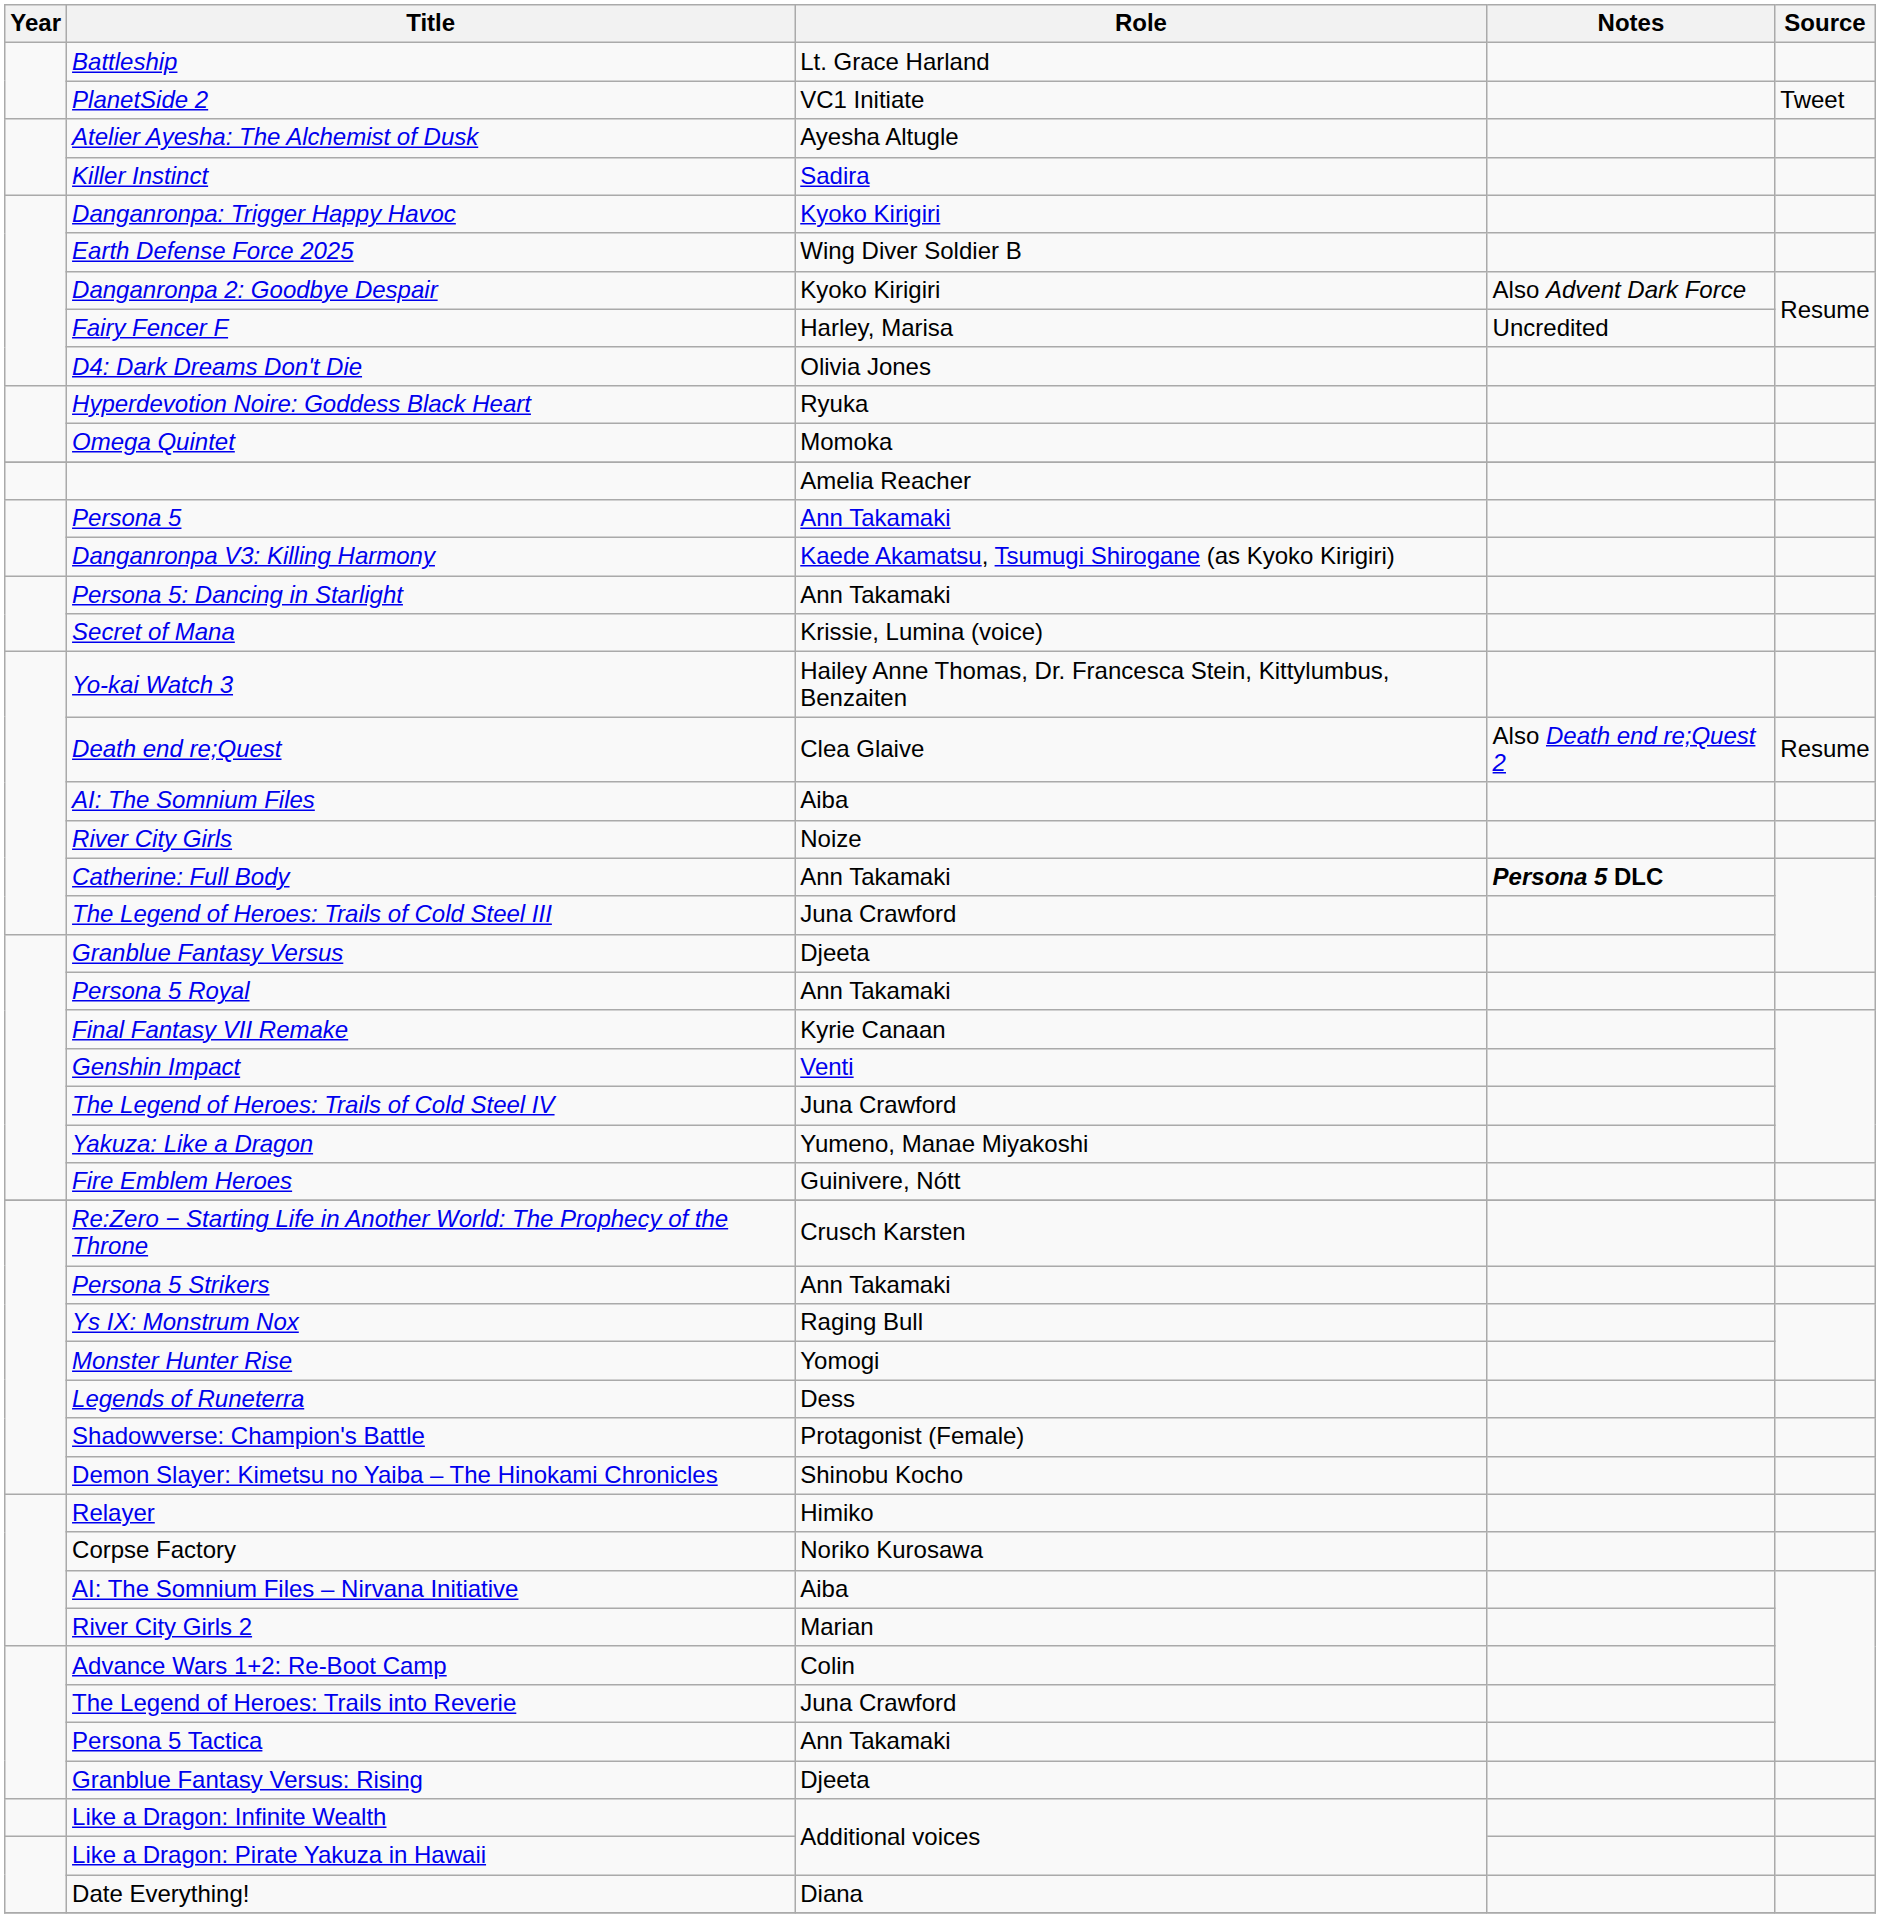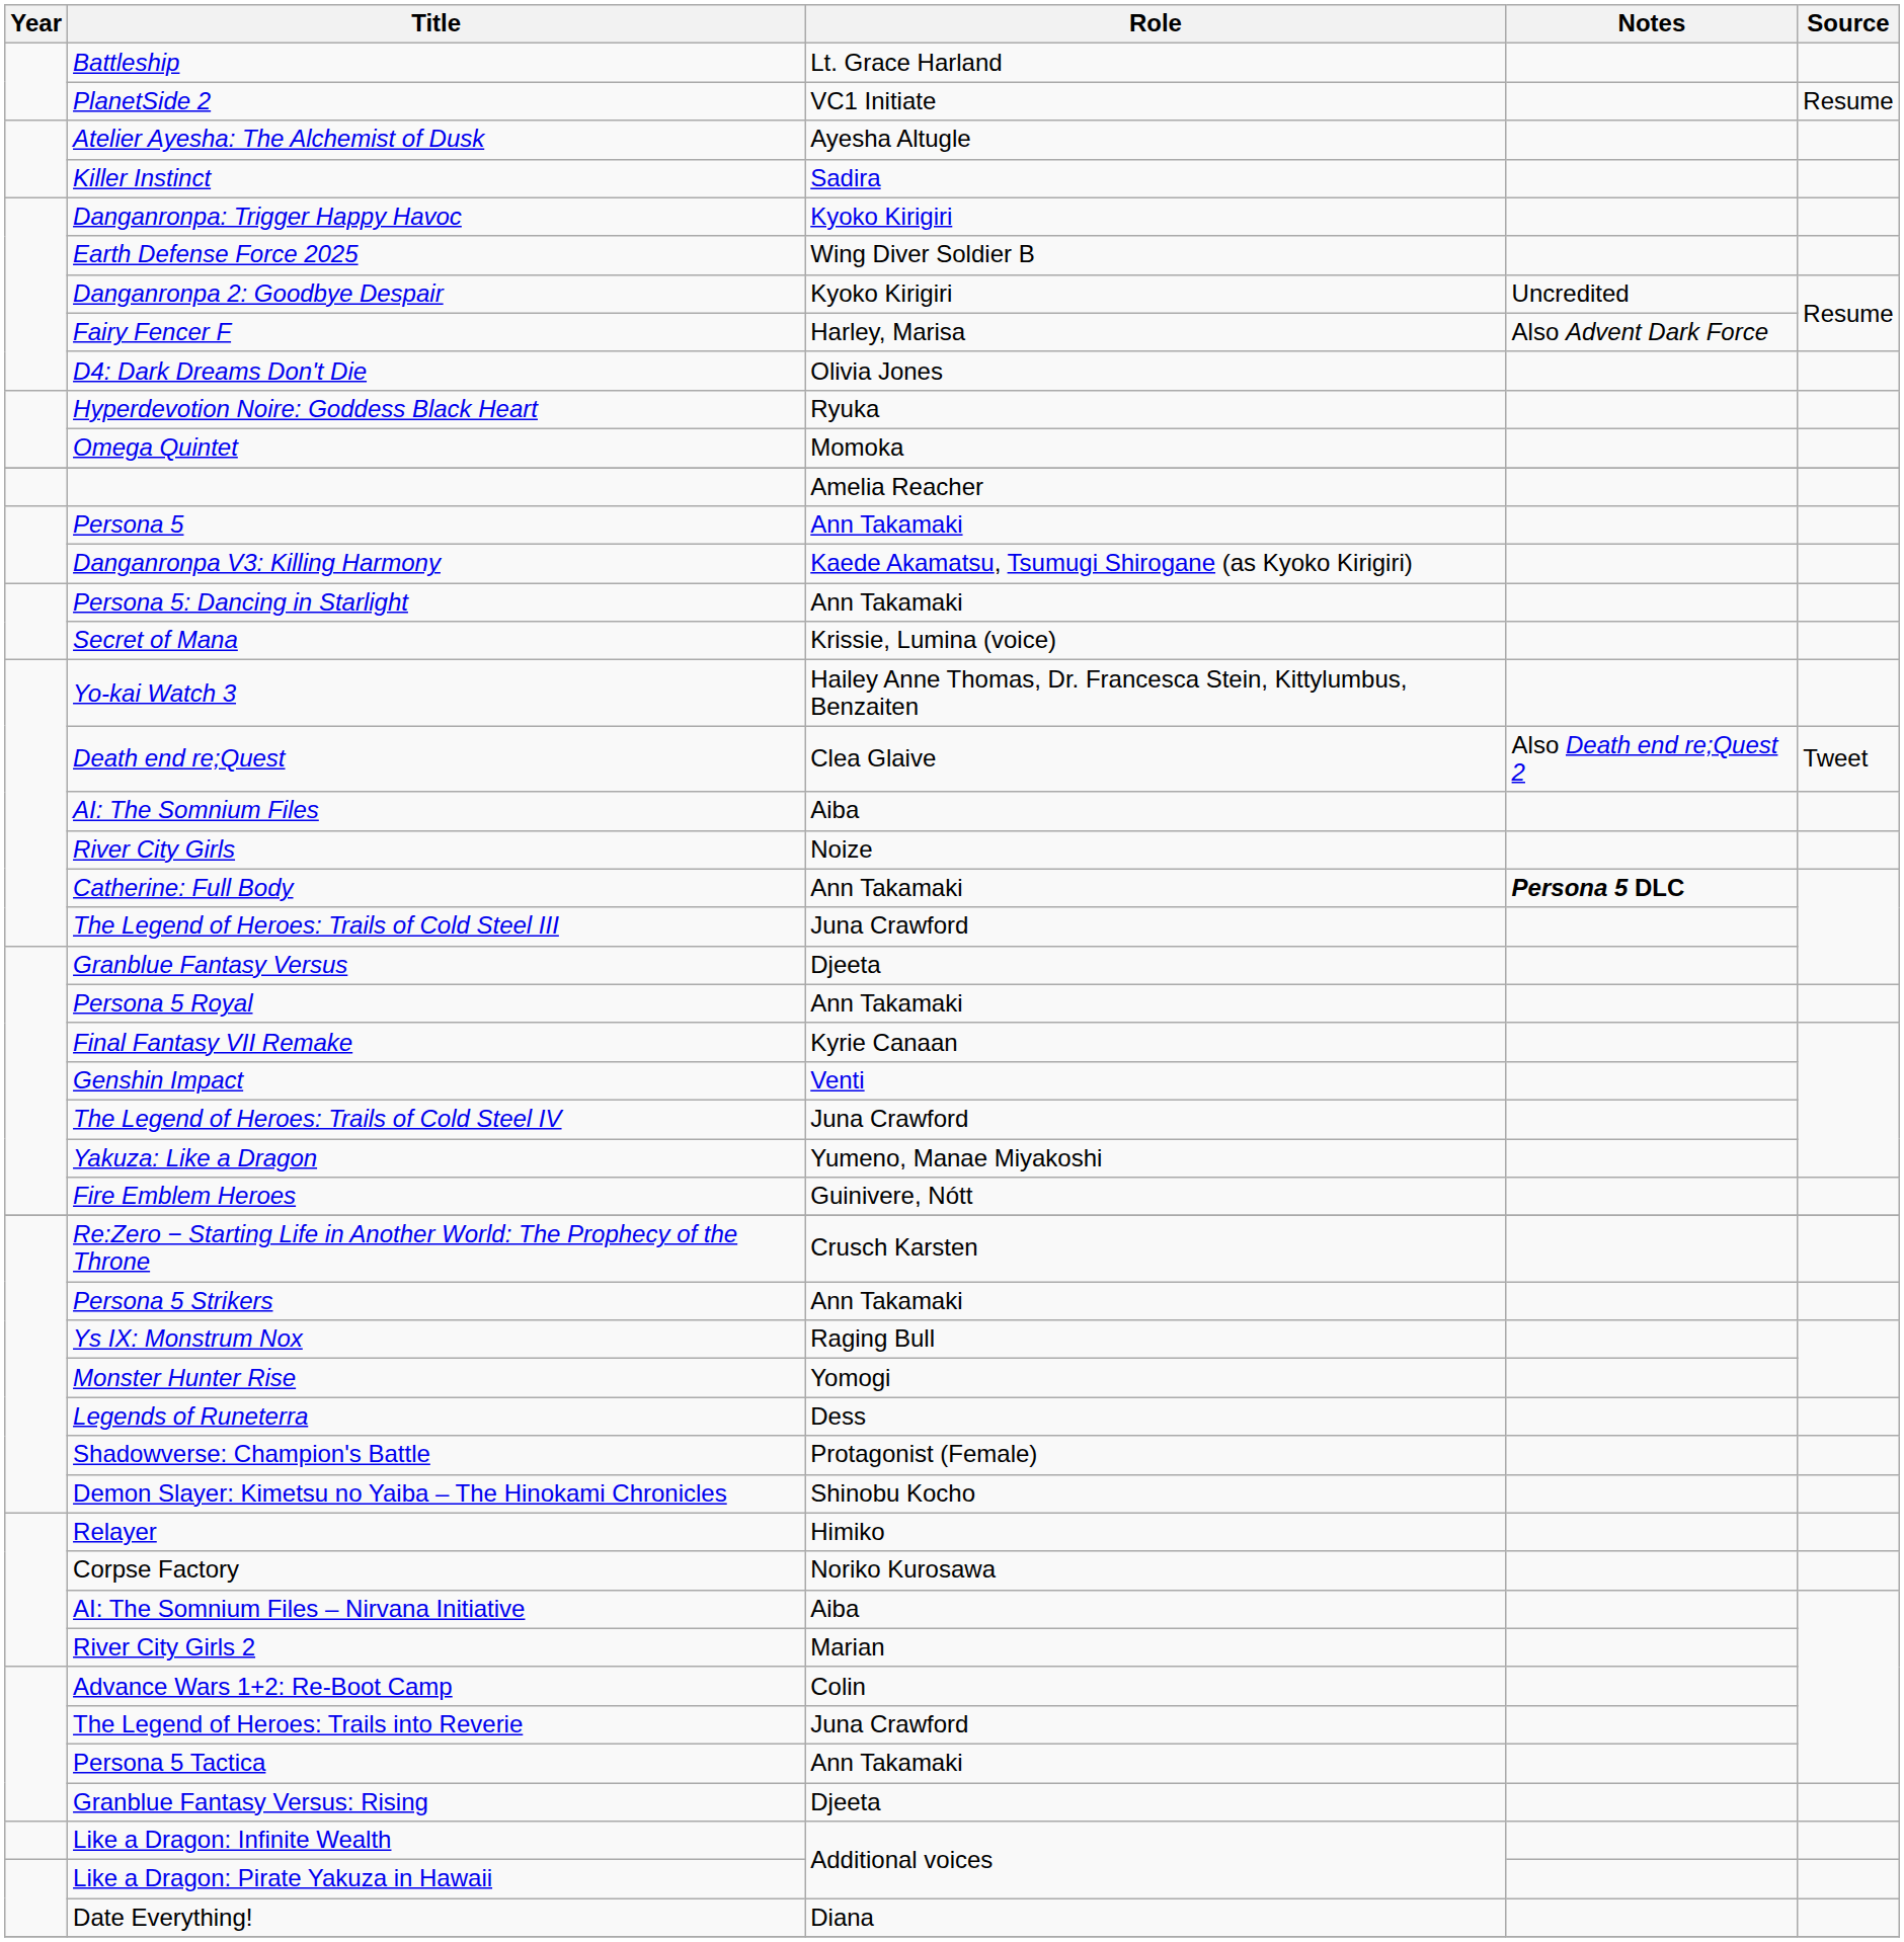PlanetSide 2 | Source: Tweet -> Resume
Danganronpa 2: Goodbye Despair | Notes: Also Advent Dark Force -> Uncredited
Fairy Fencer F | Notes: Uncredited -> Also Advent Dark Force
Death end re;Quest | Source: Resume -> Tweet
